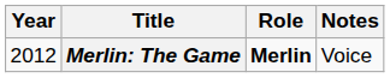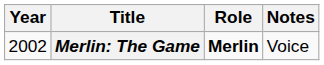Merlin: The Game | Year: 2012 -> 2002
